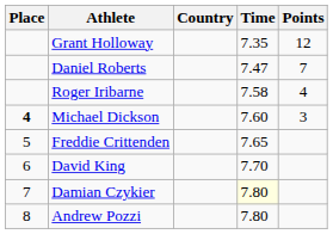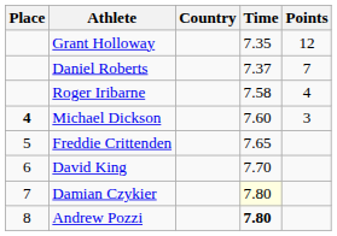Daniel Roberts | Time: 7.47 -> 7.37
Andrew Pozzi | Time: normal -> bold
